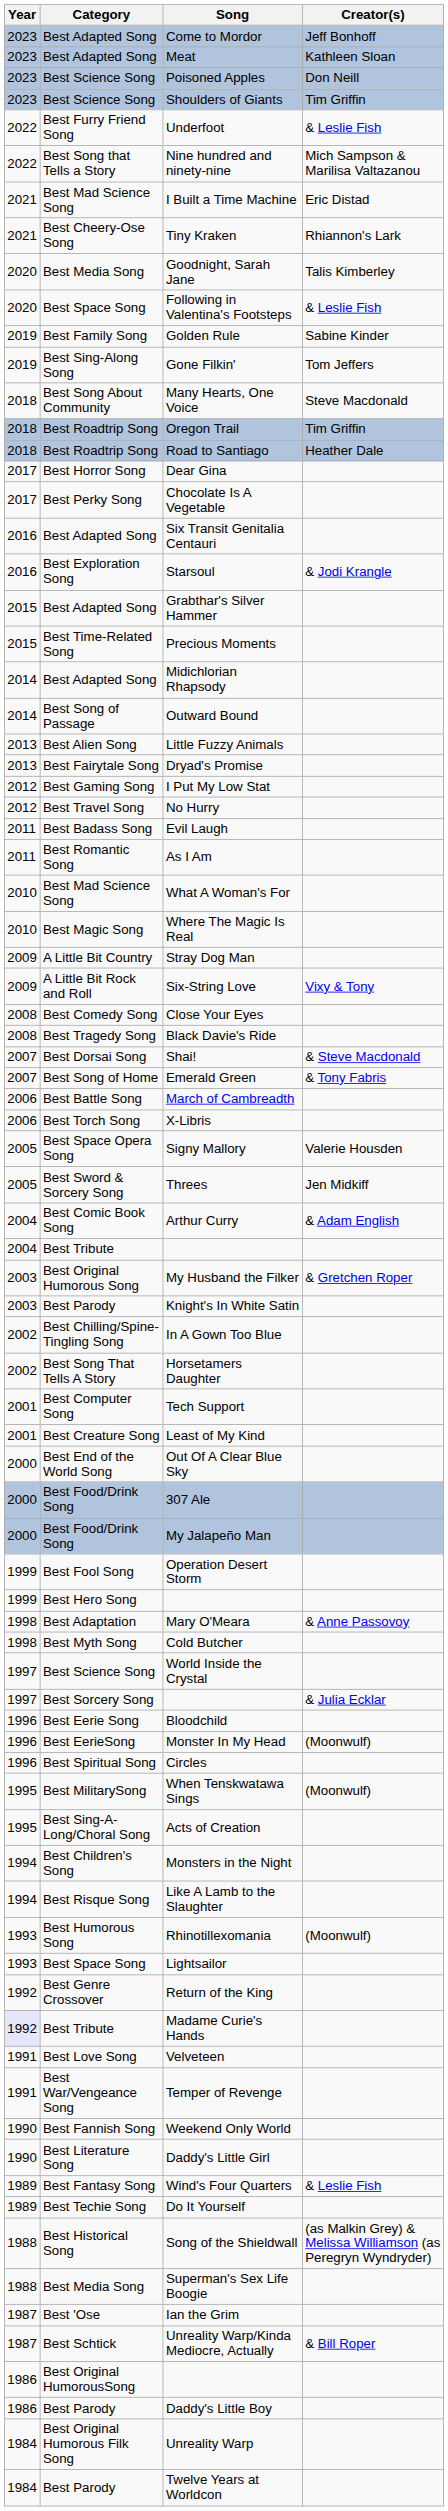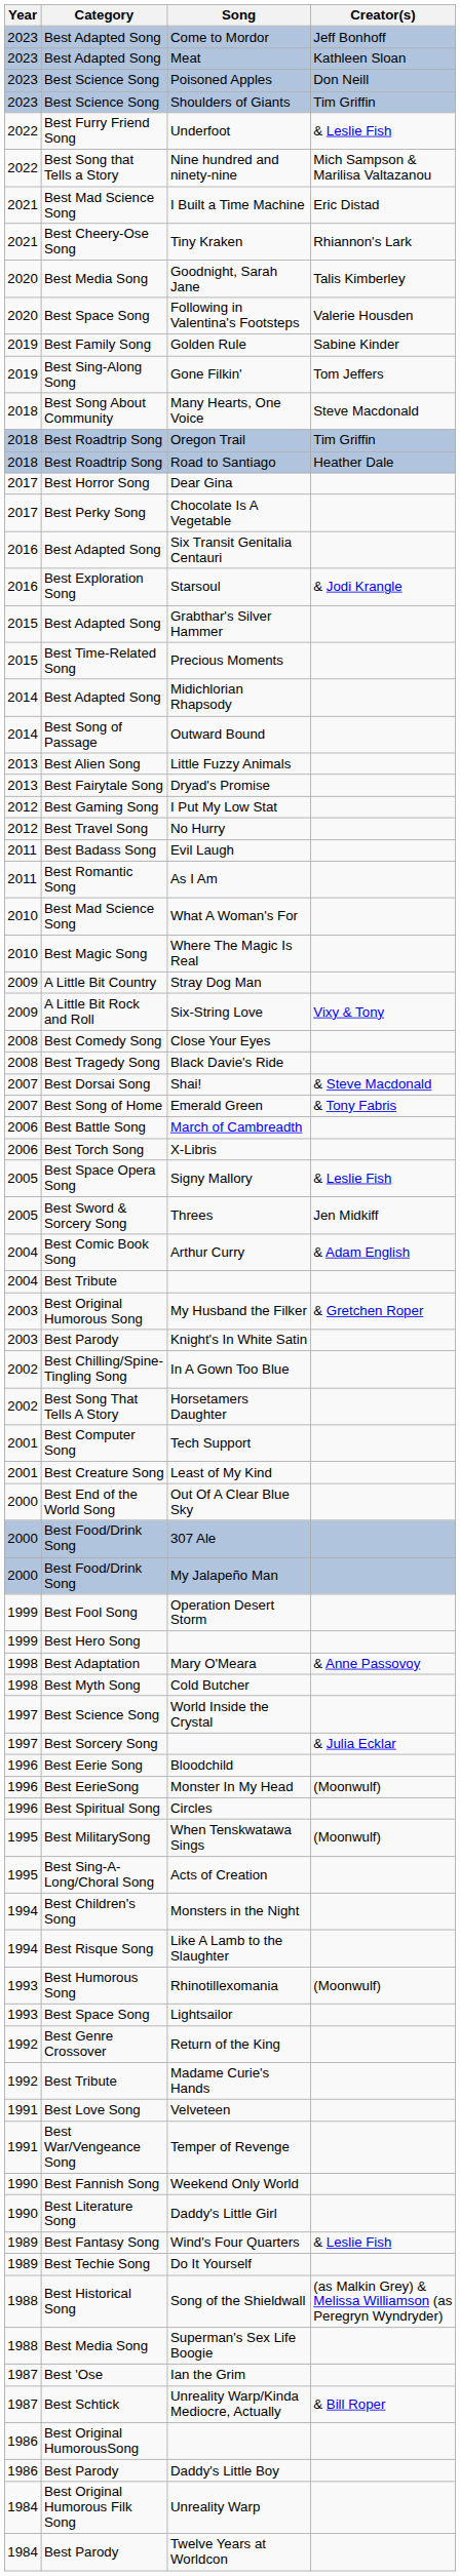Following in Valentina's Footsteps | Creator(s): & Leslie Fish -> Valerie Housden
Signy Mallory | Creator(s): Valerie Housden -> & Leslie Fish
Madame Curie's Hands | Year: lavender background -> no background
